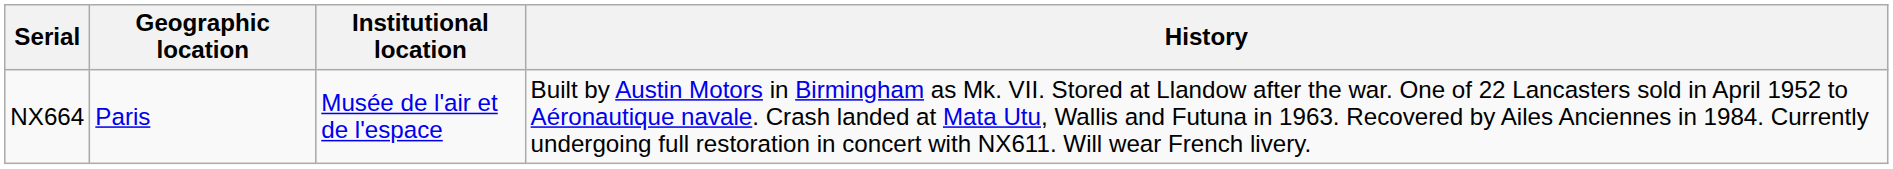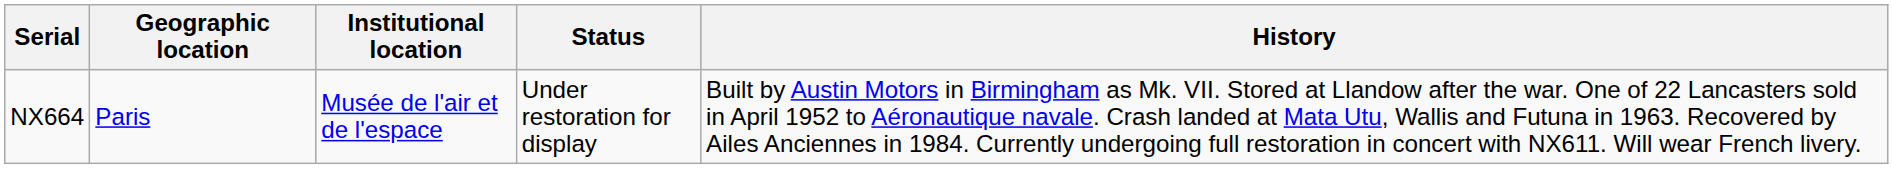+ column: Status | Under restoration for display
